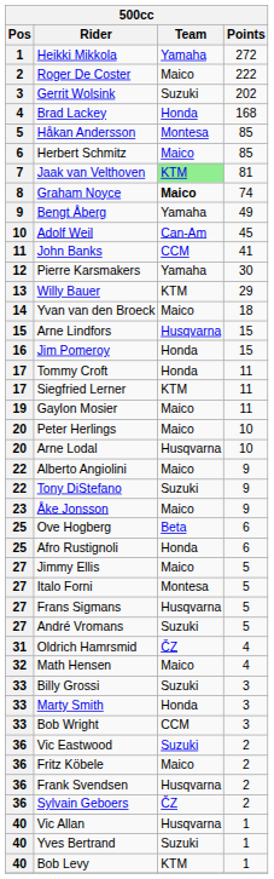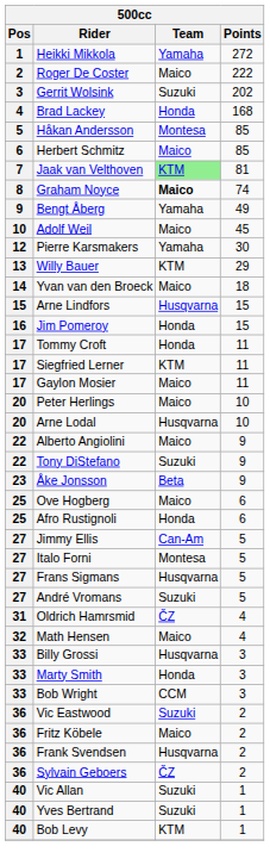Adolf Weil | Team: Can-Am -> Maico
- row: 11 | John Banks | CCM | 41
Gaylon Mosier | Pos: 19 -> 17
Åke Jonsson | Team: Maico -> Beta
Ove Hogberg | Team: Beta -> Maico
Jimmy Ellis | Team: Maico -> Can-Am
Billy Grossi | Team: Suzuki -> Husqvarna
Vic Allan | Team: Husqvarna -> Suzuki
